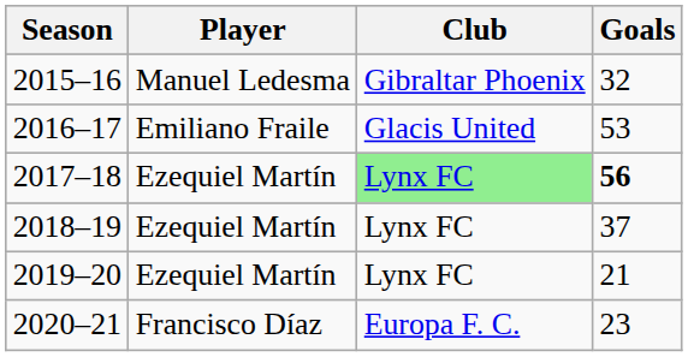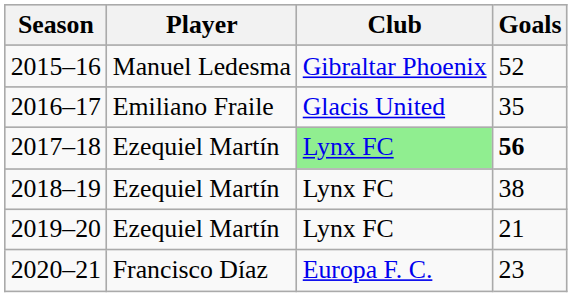2015–16 | Goals: 32 -> 52
2016–17 | Goals: 53 -> 35
2018–19 | Goals: 37 -> 38
